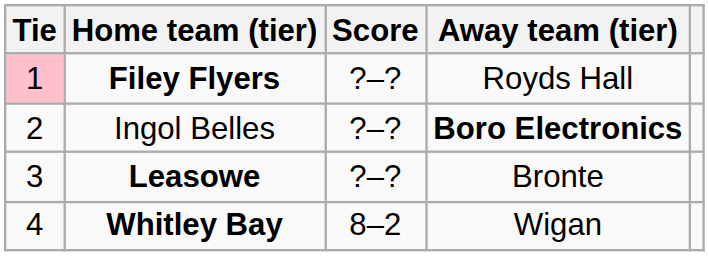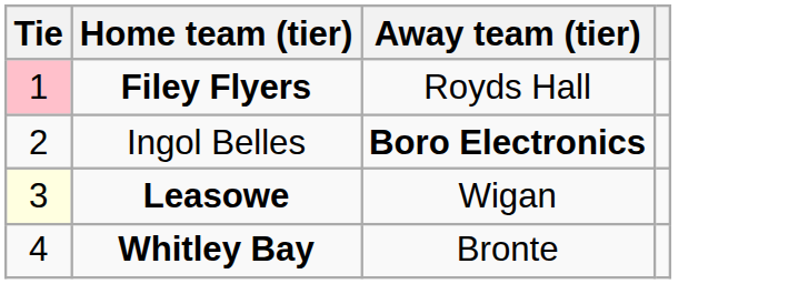- column: Score | ?–? | ?–? | ?–? | 8–2
Leasowe | Tie: no background -> lightyellow background
Leasowe | Away team (tier): Bronte -> Wigan
Whitley Bay | Away team (tier): Wigan -> Bronte
